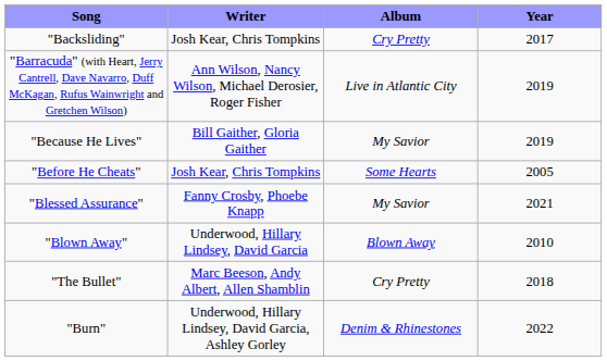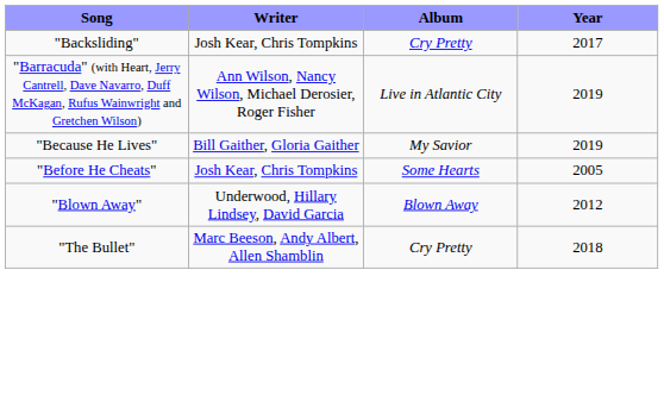- row: "Blessed Assurance" | Fanny Crosby, Phoebe Knapp | My Savior | 2021
"Blown Away" | Year: 2010 -> 2012
- row: "Burn" | Underwood, Hillary Lindsey, David Garcia, Ashley Gorley | Denim & Rhinestones | 2022
